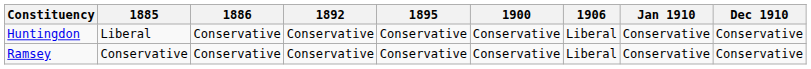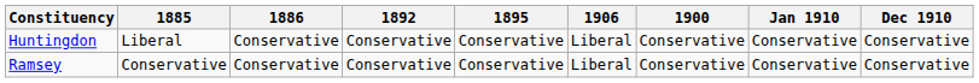columns swapped: 1900 <-> 1906
